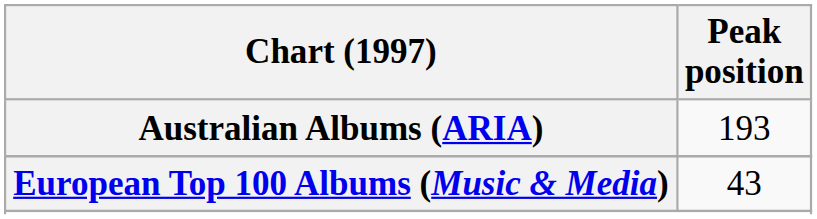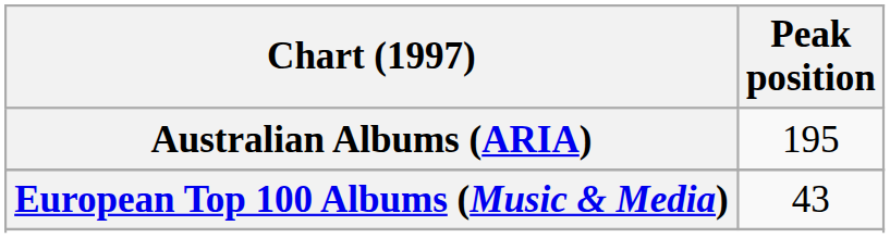Australian Albums (ARIA) | Peak position: 193 -> 195
